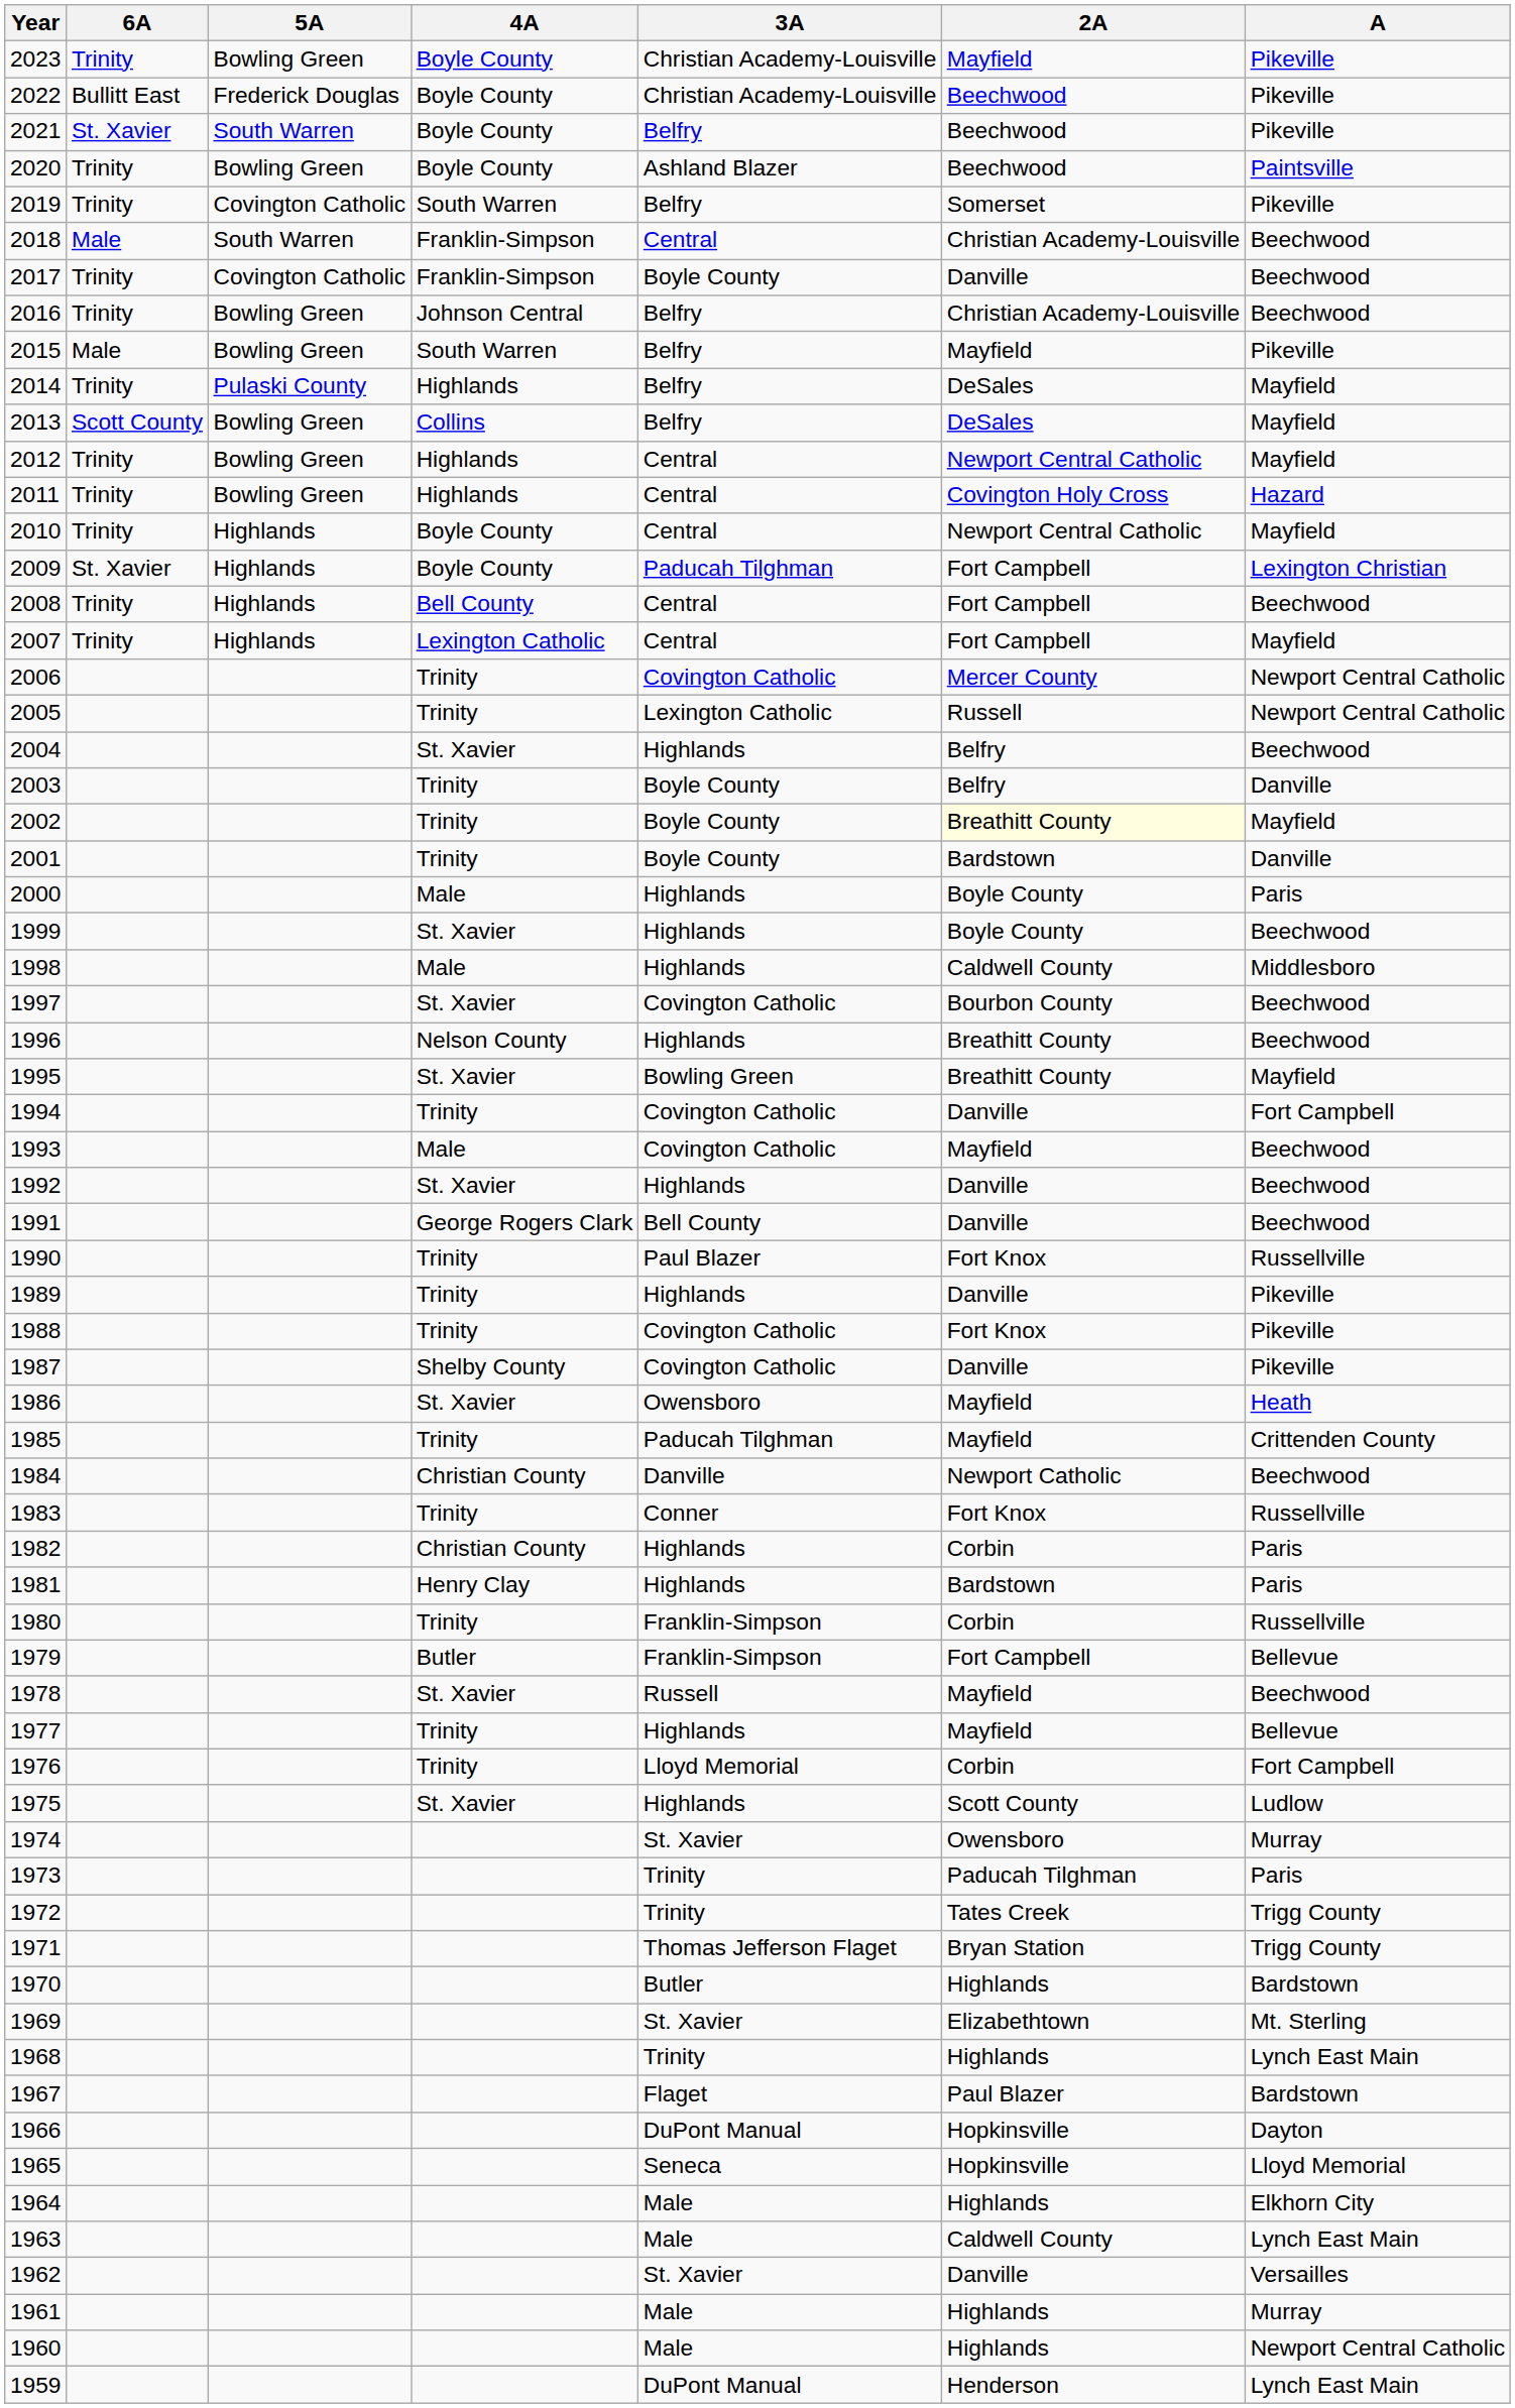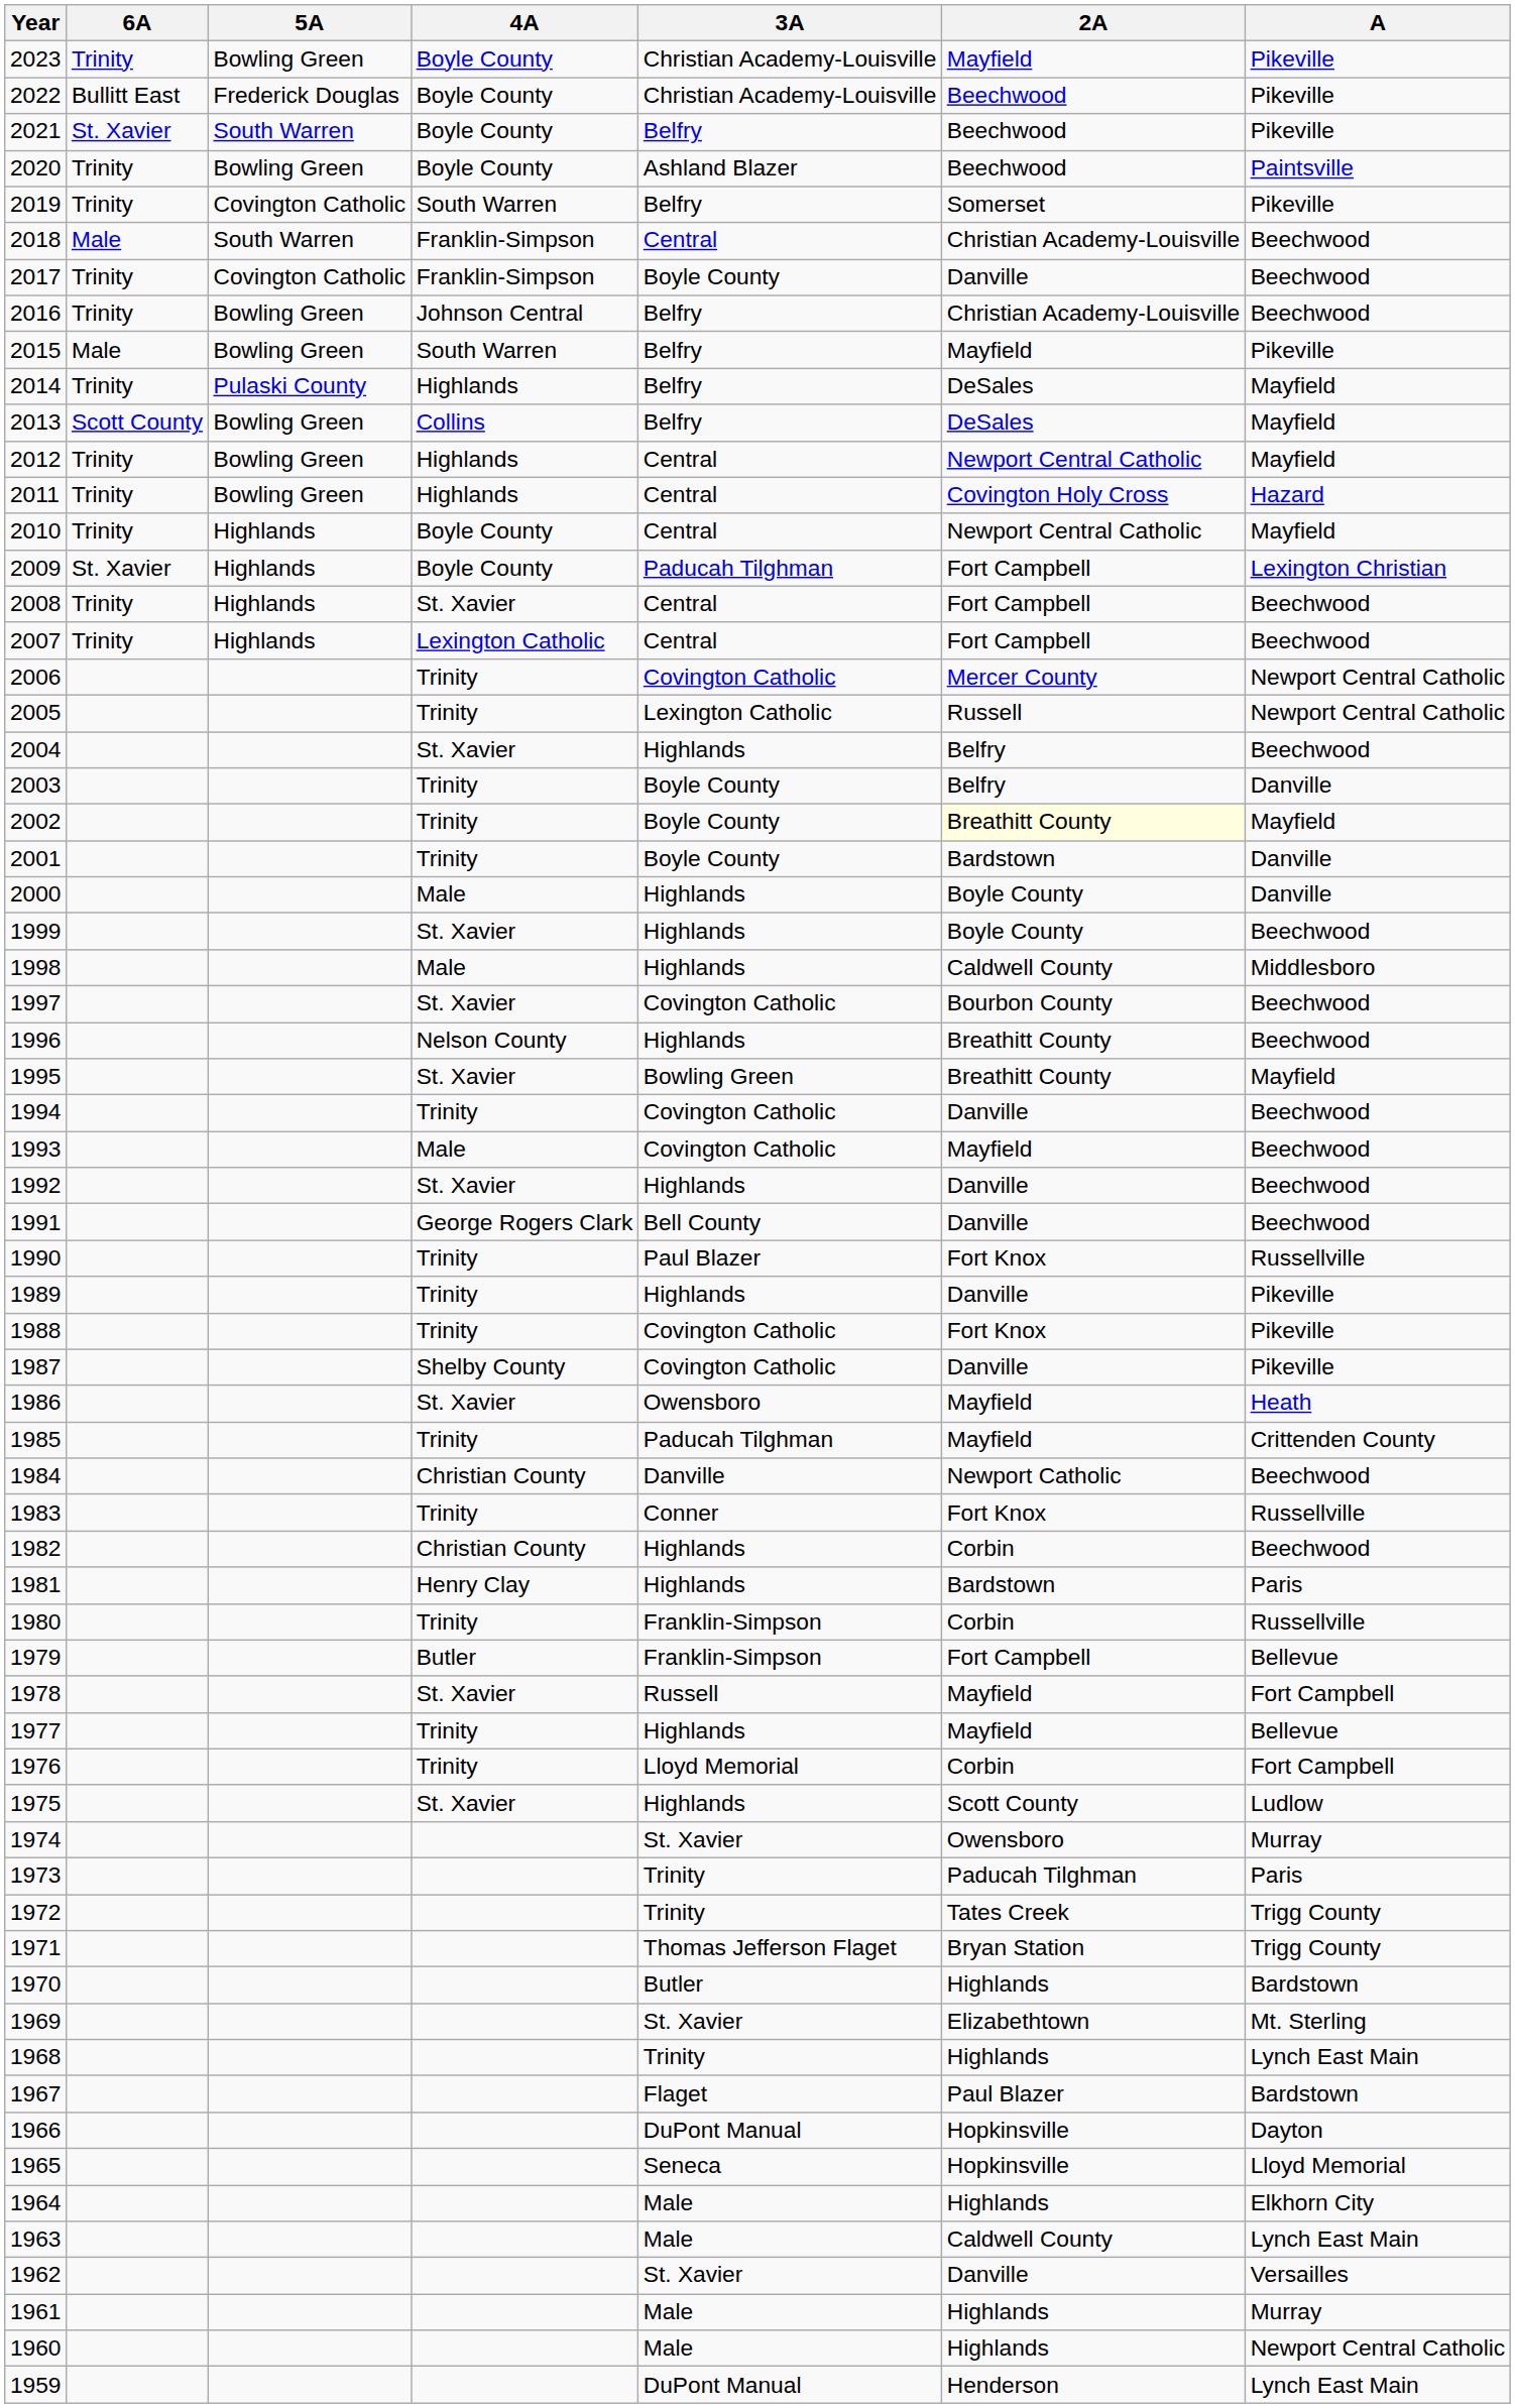2008 | 4A: Bell County -> St. Xavier
2007 | A: Mayfield -> Beechwood
2000 | A: Paris -> Danville
1994 | A: Fort Campbell -> Beechwood
1982 | A: Paris -> Beechwood
1978 | A: Beechwood -> Fort Campbell
